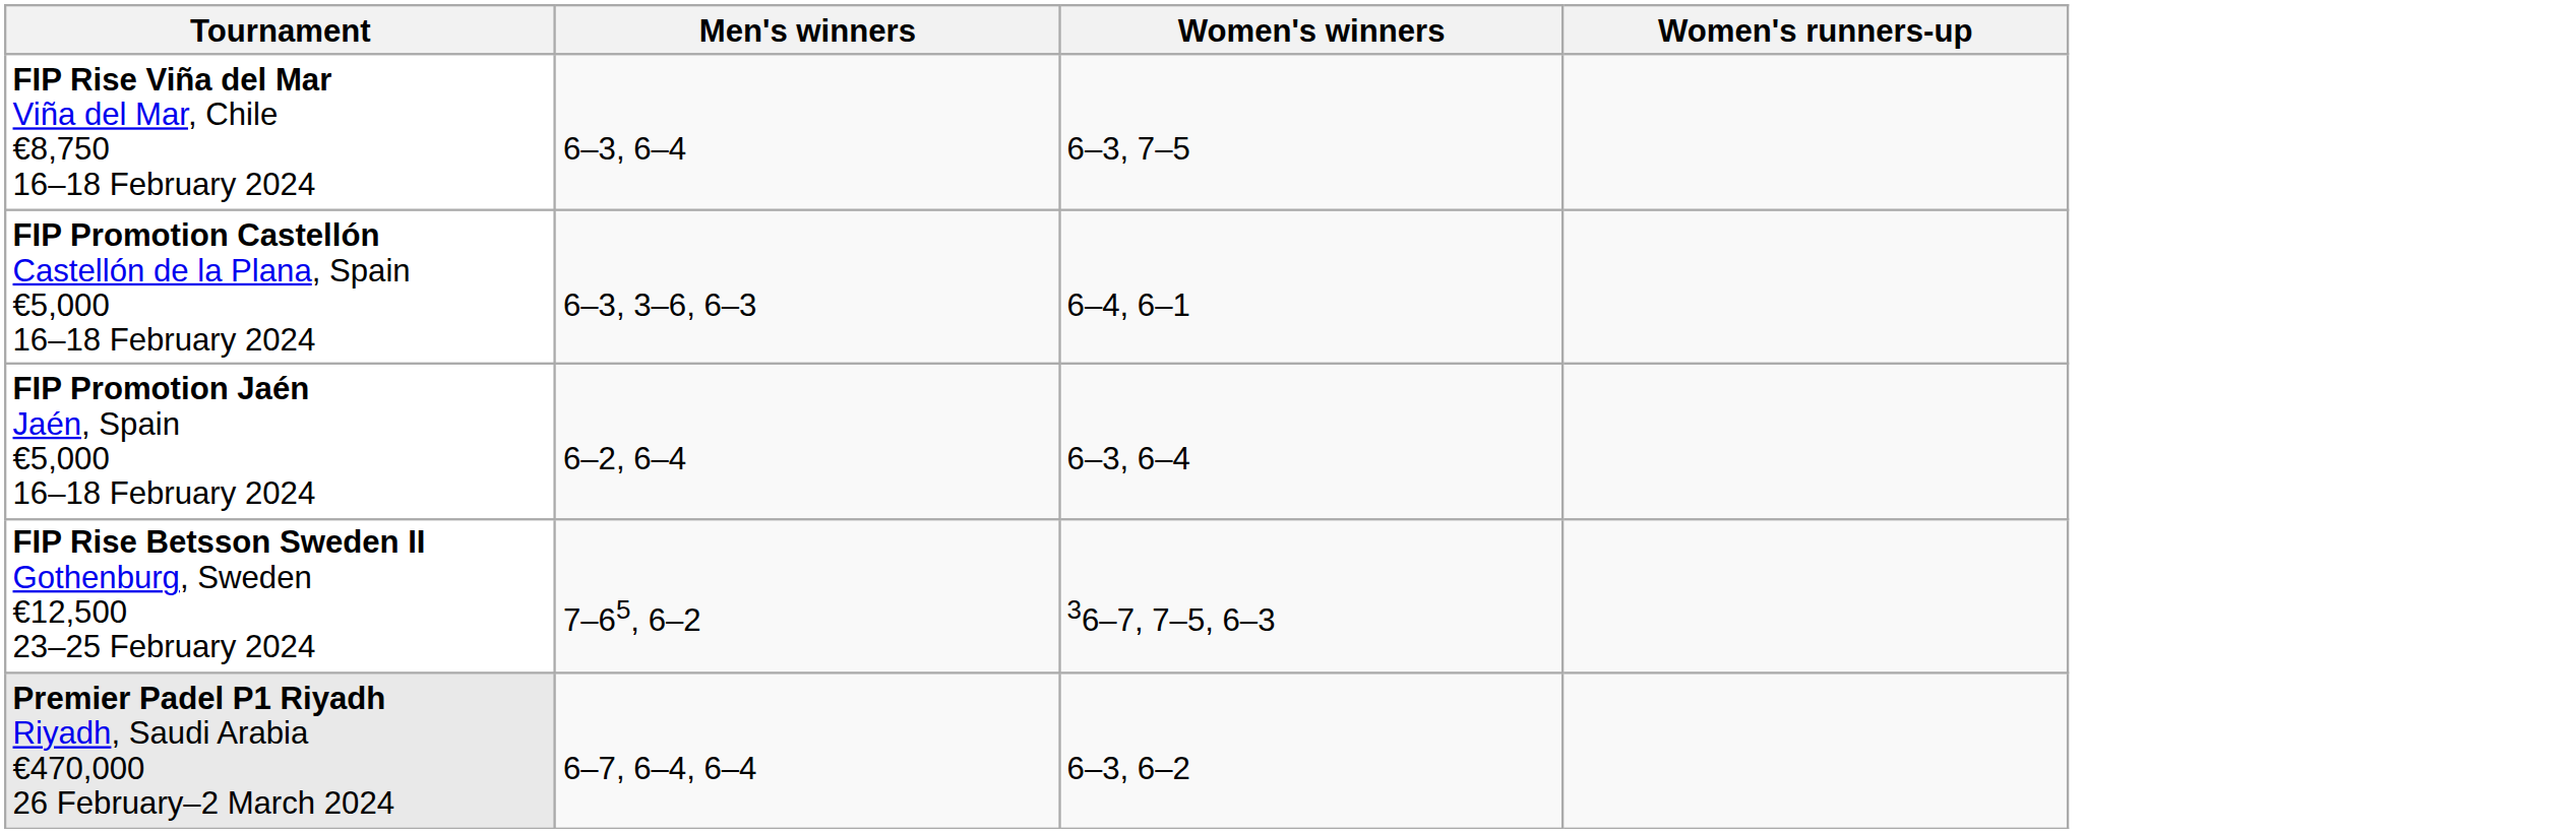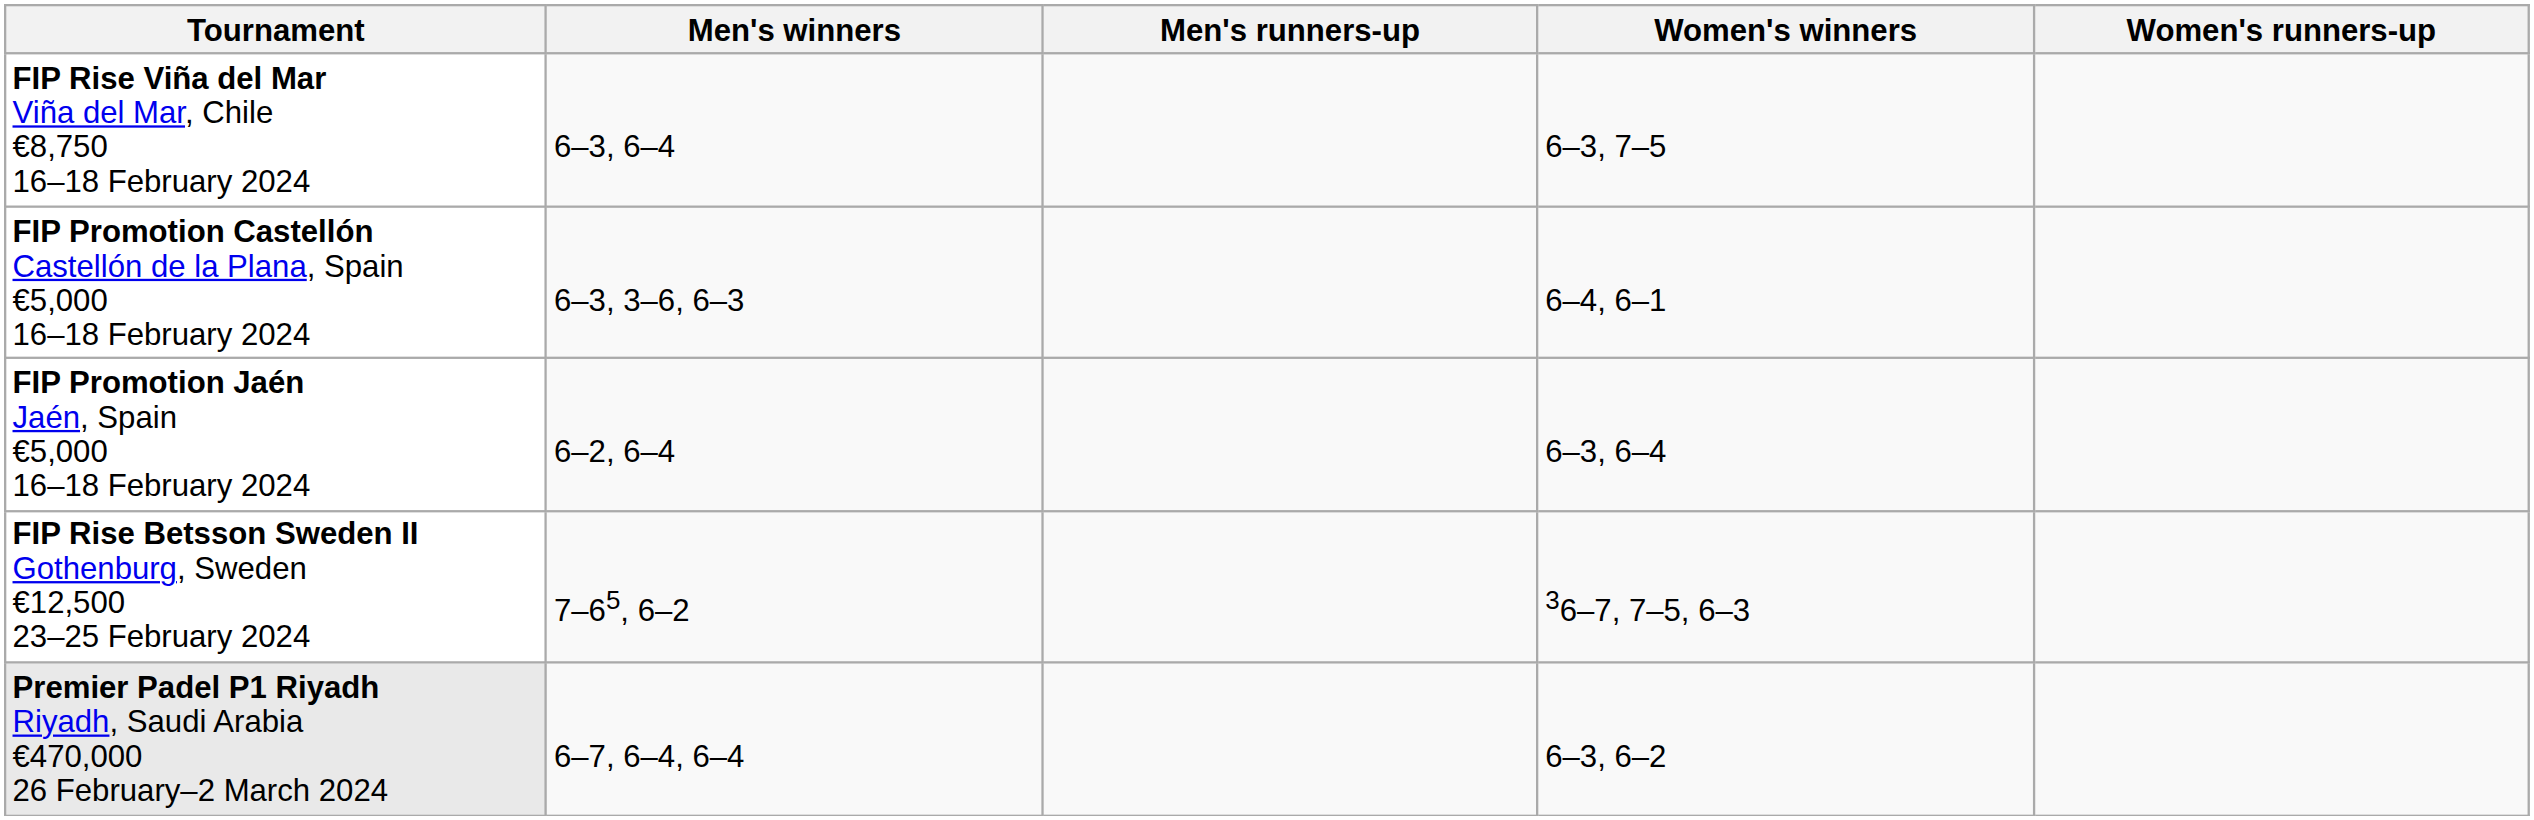+ column: Men's runners-up
